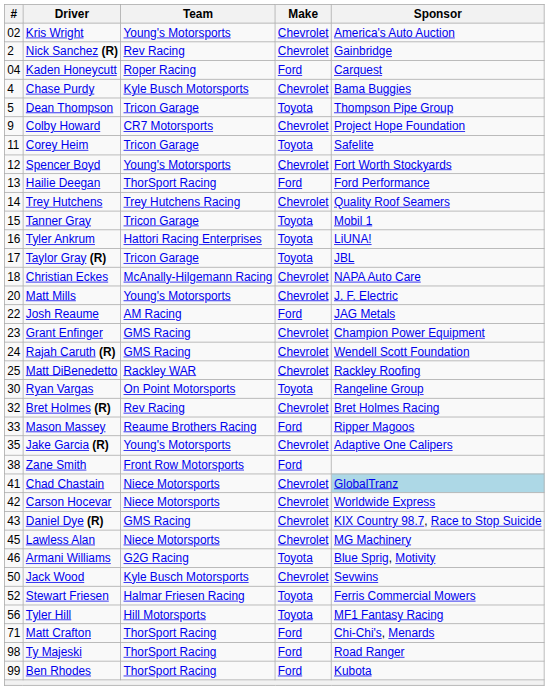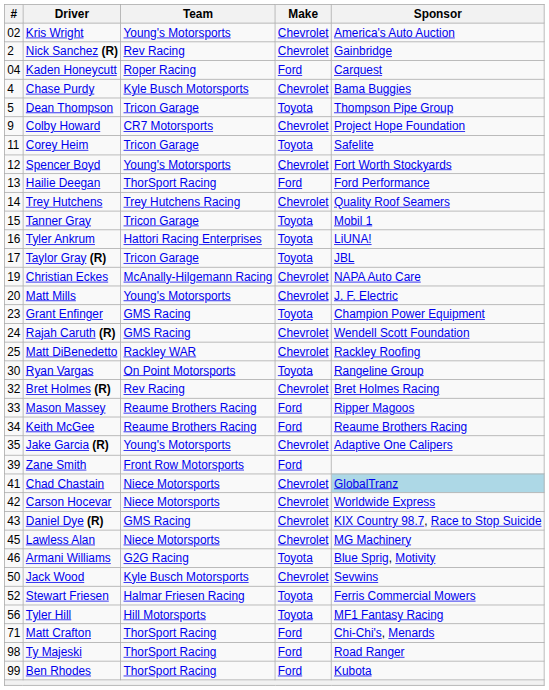Christian Eckes | #: 18 -> 19
- row: 22 | Josh Reaume | AM Racing | Ford | JAG Metals
Grant Enfinger | Make: Chevrolet -> Toyota
+ row: 34 | Keith McGee | Reaume Brothers Racing | Ford | Reaume Brothers Racing
Zane Smith | #: 38 -> 39
